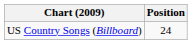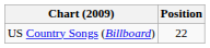US Country Songs (Billboard) | Position: 24 -> 22
